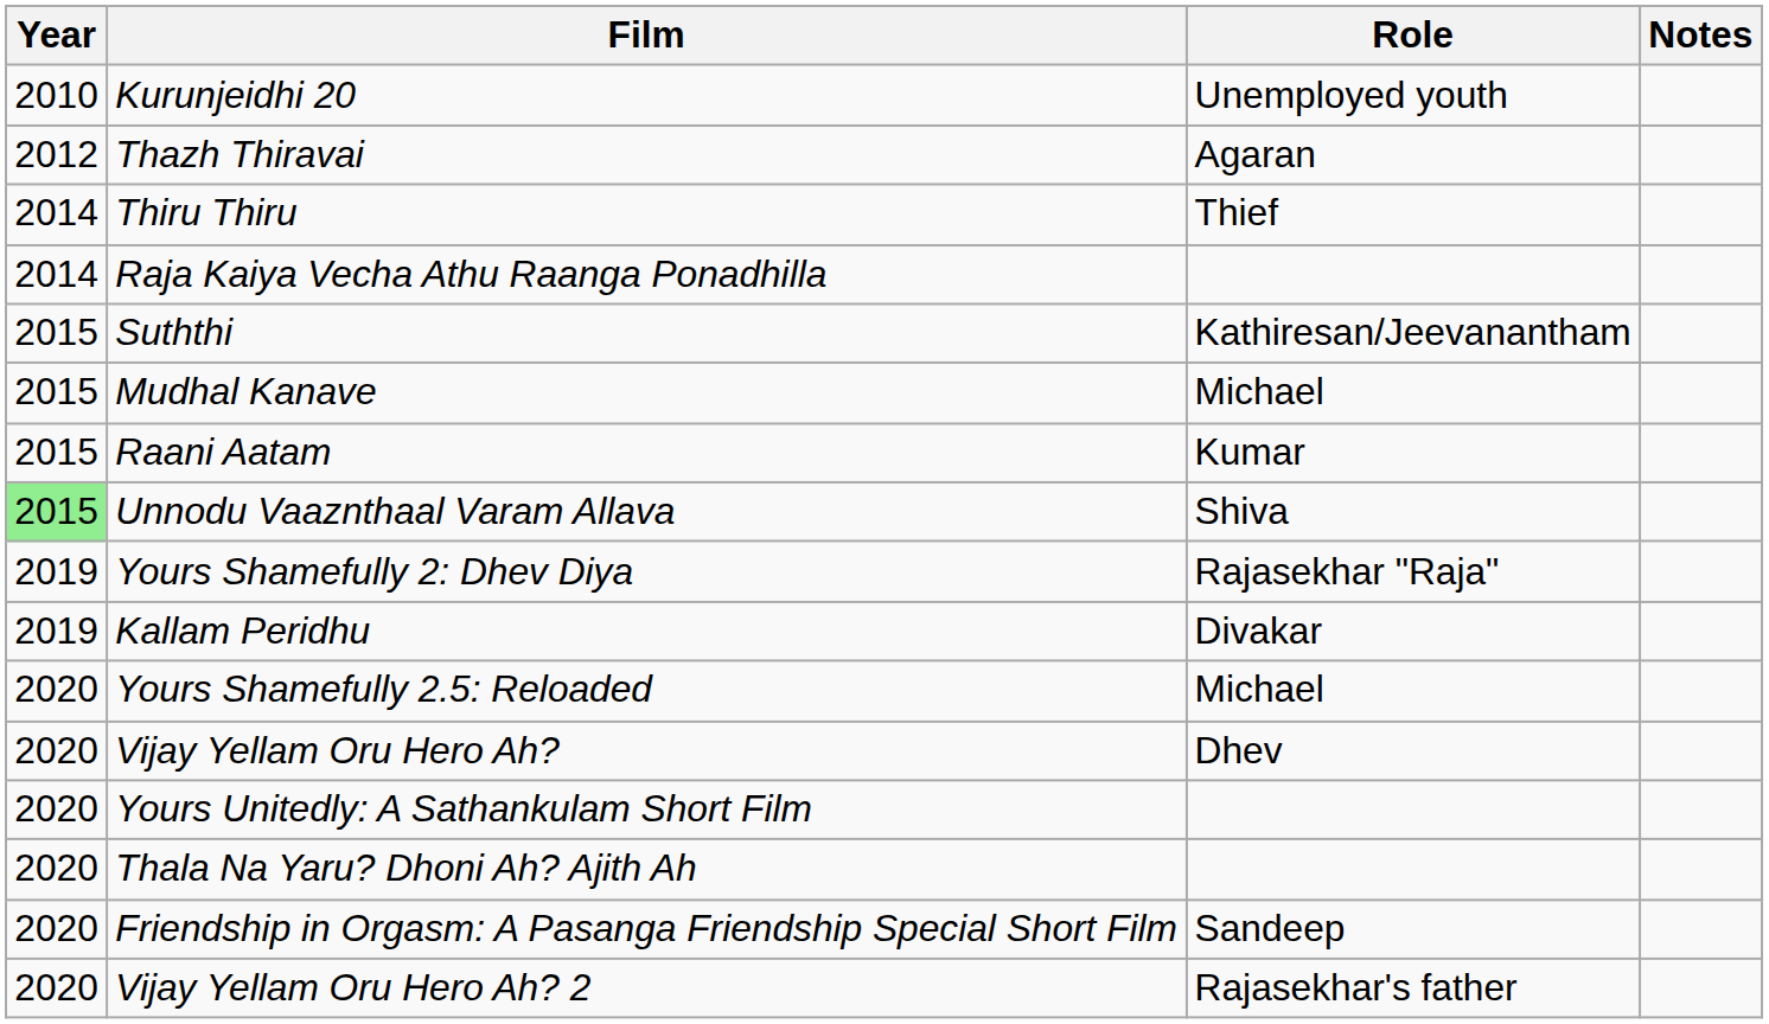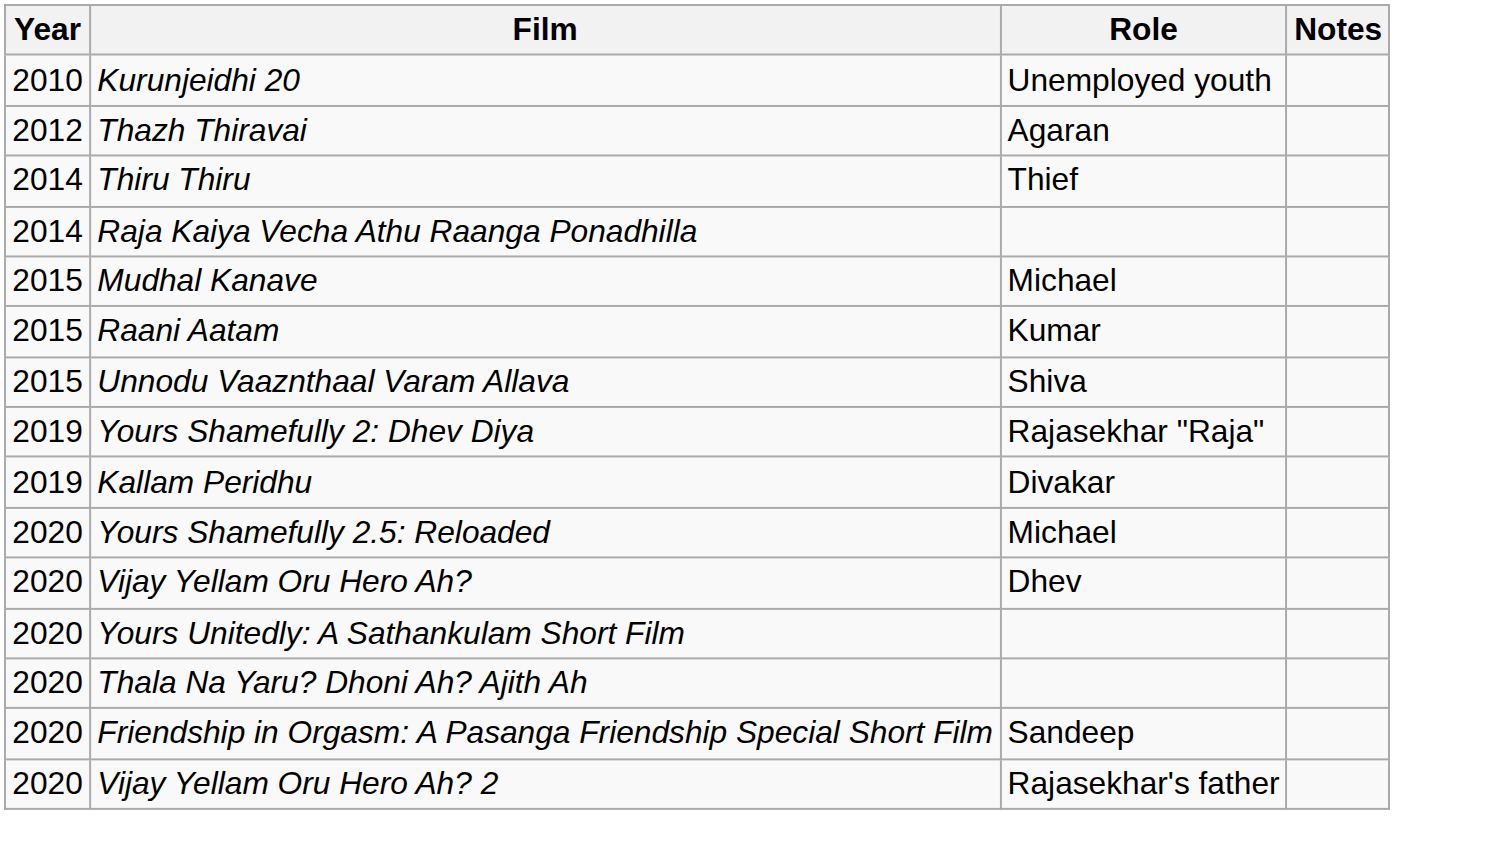- row: 2015 | Suththi | Kathiresan/Jeevanantham
Unnodu Vaaznthaal Varam Allava | Year: lightgreen background -> no background
